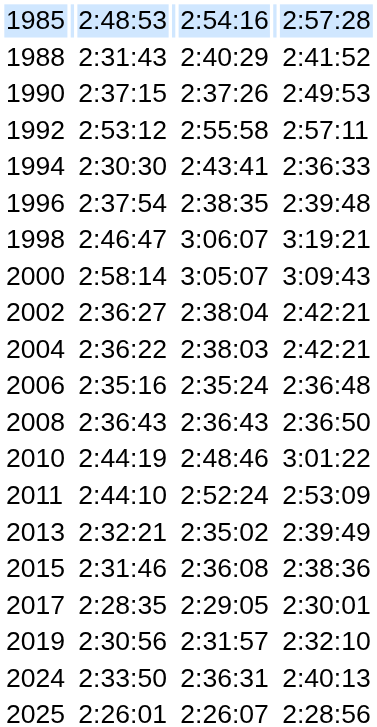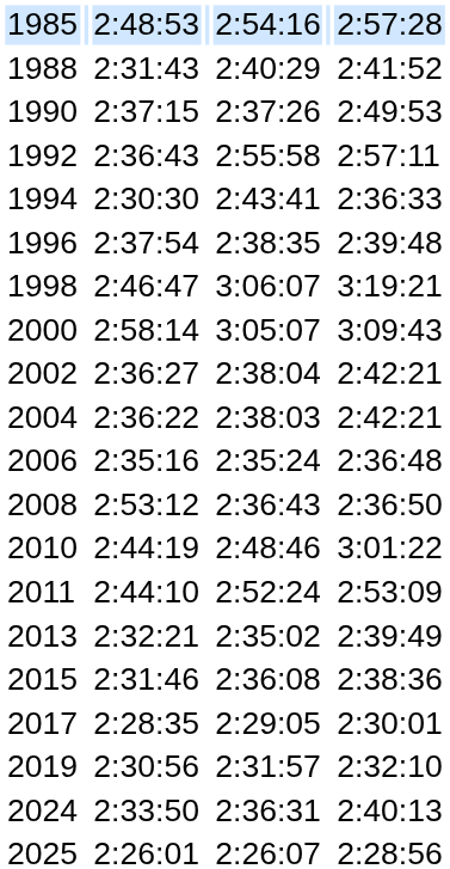1992 | column 3: 2:53:12 -> 2:36:43
2008 | column 3: 2:36:43 -> 2:53:12
